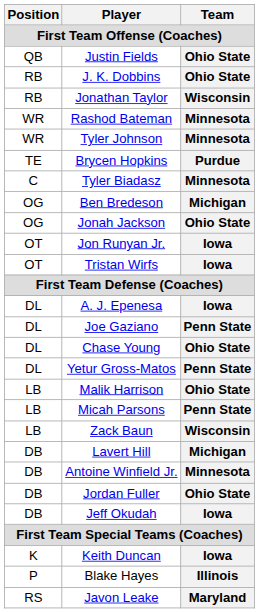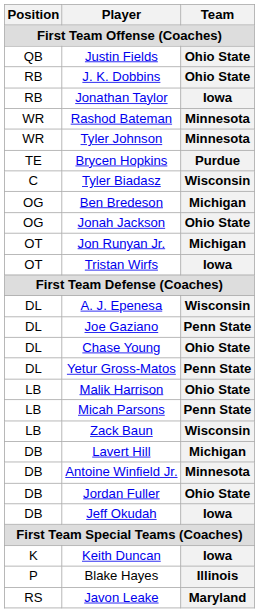Jonathan Taylor | Team: Wisconsin -> Iowa
Tyler Biadasz | Team: Minnesota -> Wisconsin
Jon Runyan Jr. | Team: Iowa -> Michigan
A. J. Epenesa | Team: Iowa -> Wisconsin
